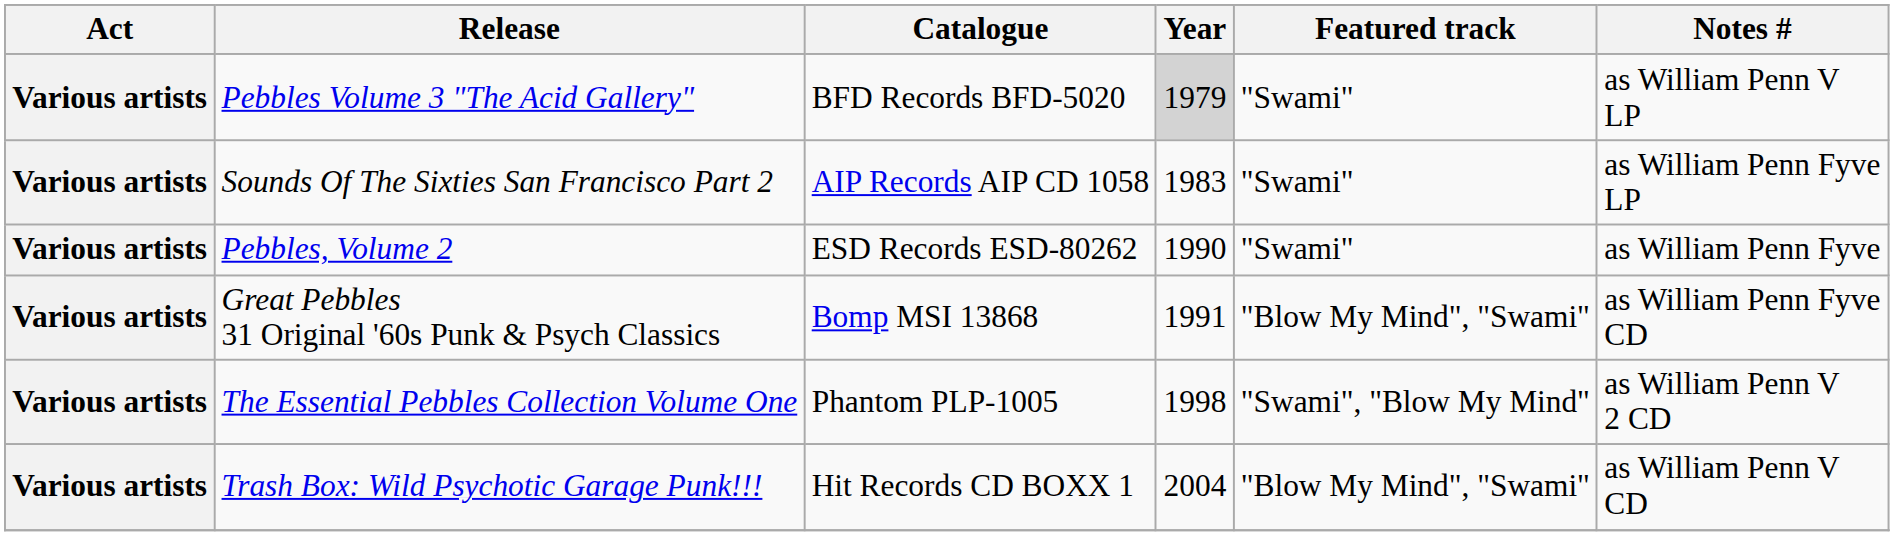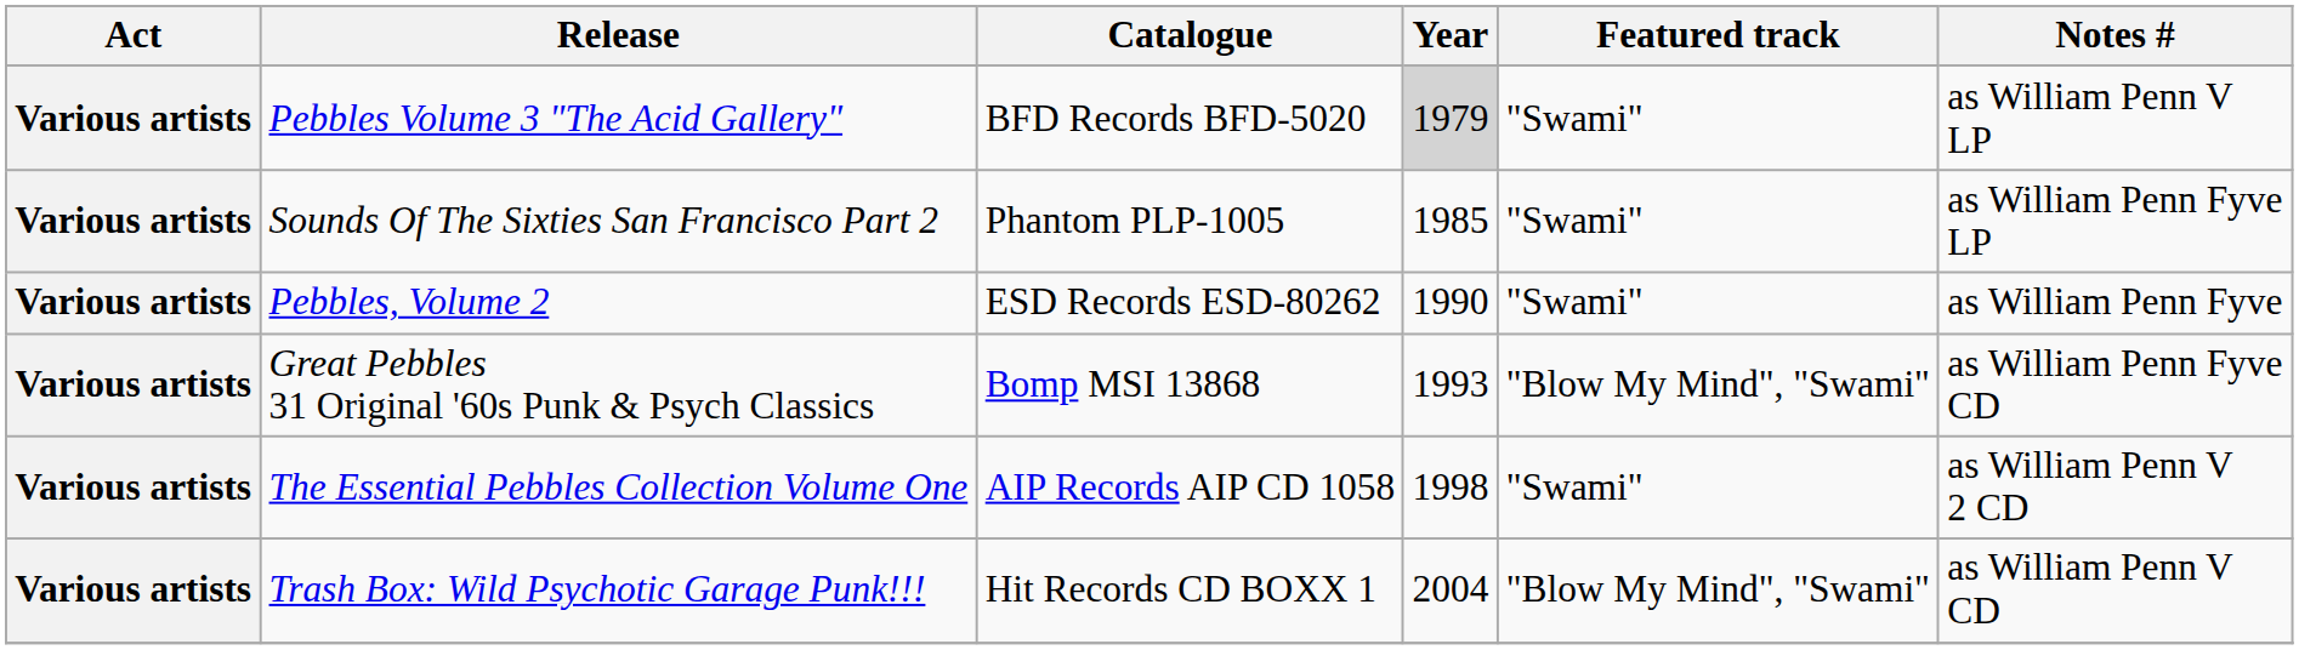Sounds Of The Sixties San Francisco Part 2 | Catalogue: AIP Records AIP CD 1058 -> Phantom PLP-1005
Sounds Of The Sixties San Francisco Part 2 | Year: 1983 -> 1985
Great Pebbles 31 Original '60s Punk & Psych Classics | Year: 1991 -> 1993
The Essential Pebbles Collection Volume One | Catalogue: Phantom PLP-1005 -> AIP Records AIP CD 1058
The Essential Pebbles Collection Volume One | Featured track: "Swami", "Blow My Mind" -> "Swami"
